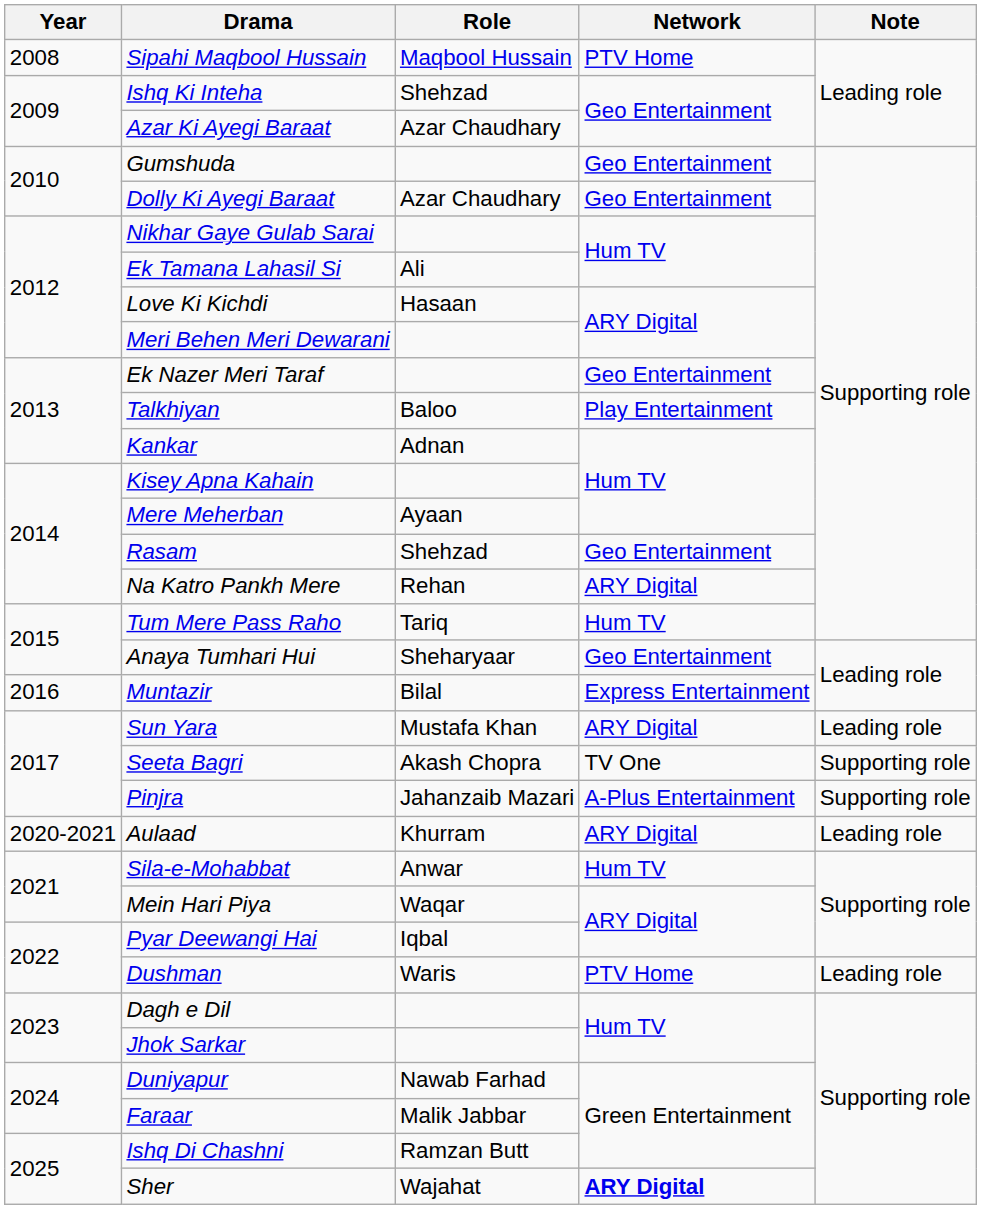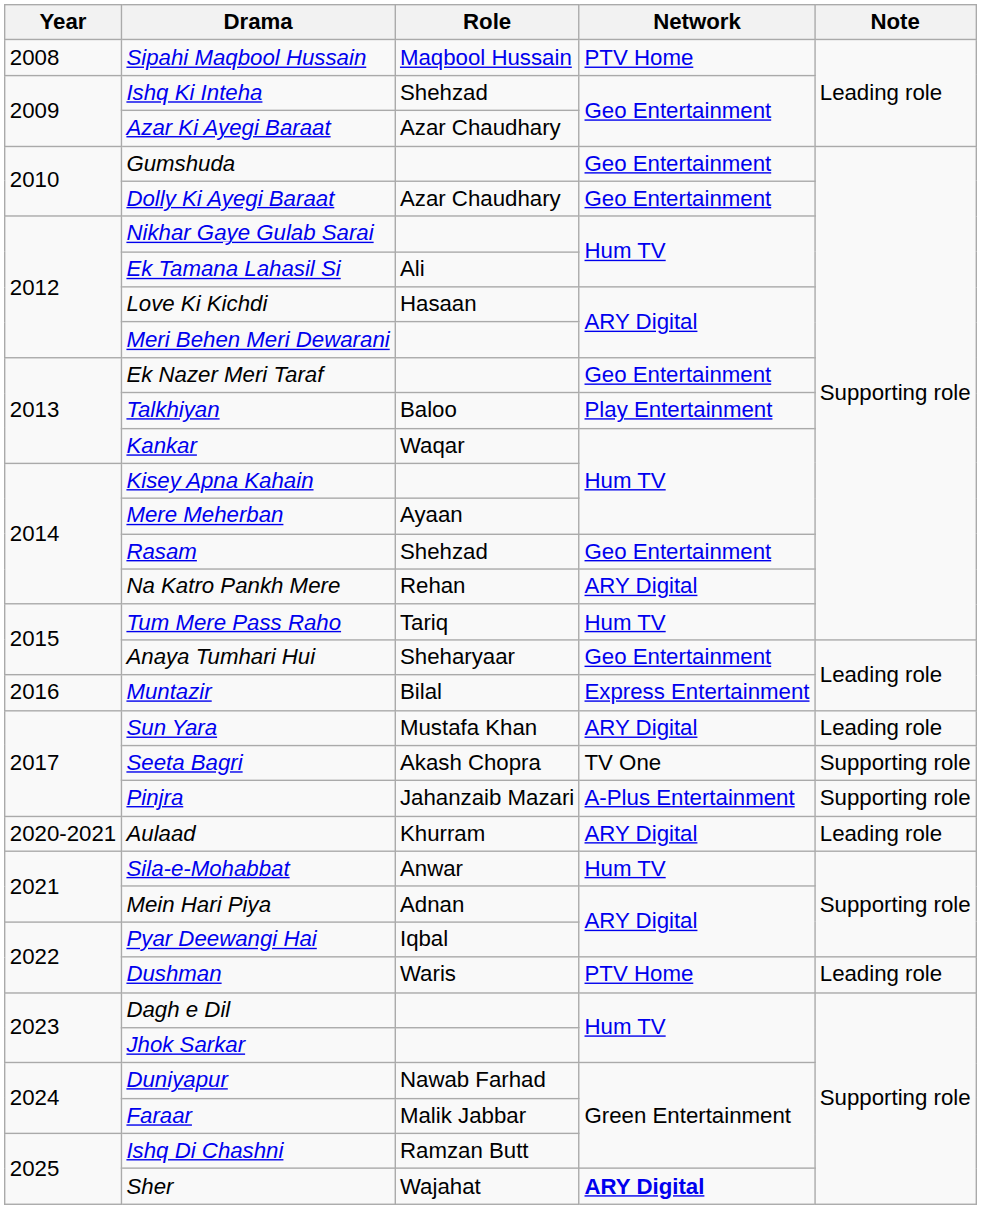Kankar | Role: Adnan -> Waqar
Mein Hari Piya | Role: Waqar -> Adnan
